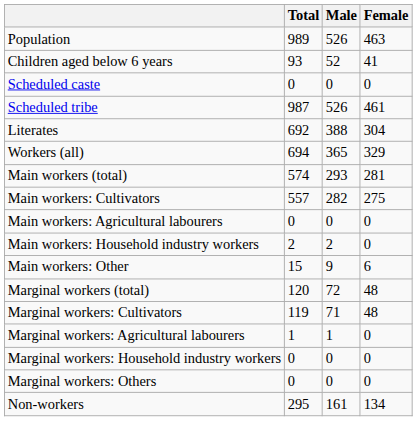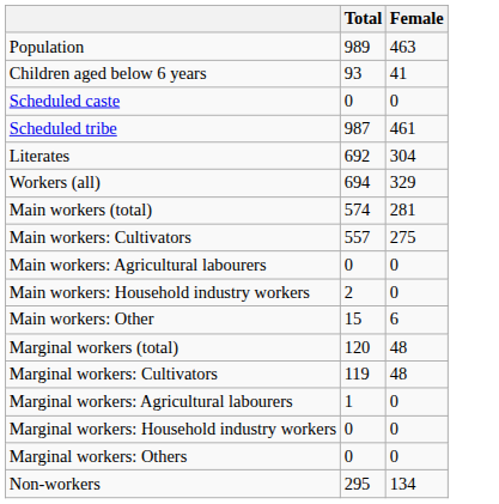- column: Male | 526 | 52 | 0 | 526 | 388 | 365 | 293 | 282 | 0 | 2 | 9 | 72 | 71 | 1 | 0 | 0 | 161
